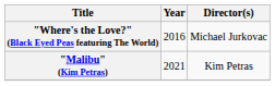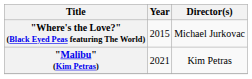"Where's the Love?" (Black Eyed Peas featuring The World) | Year: 2016 -> 2015
